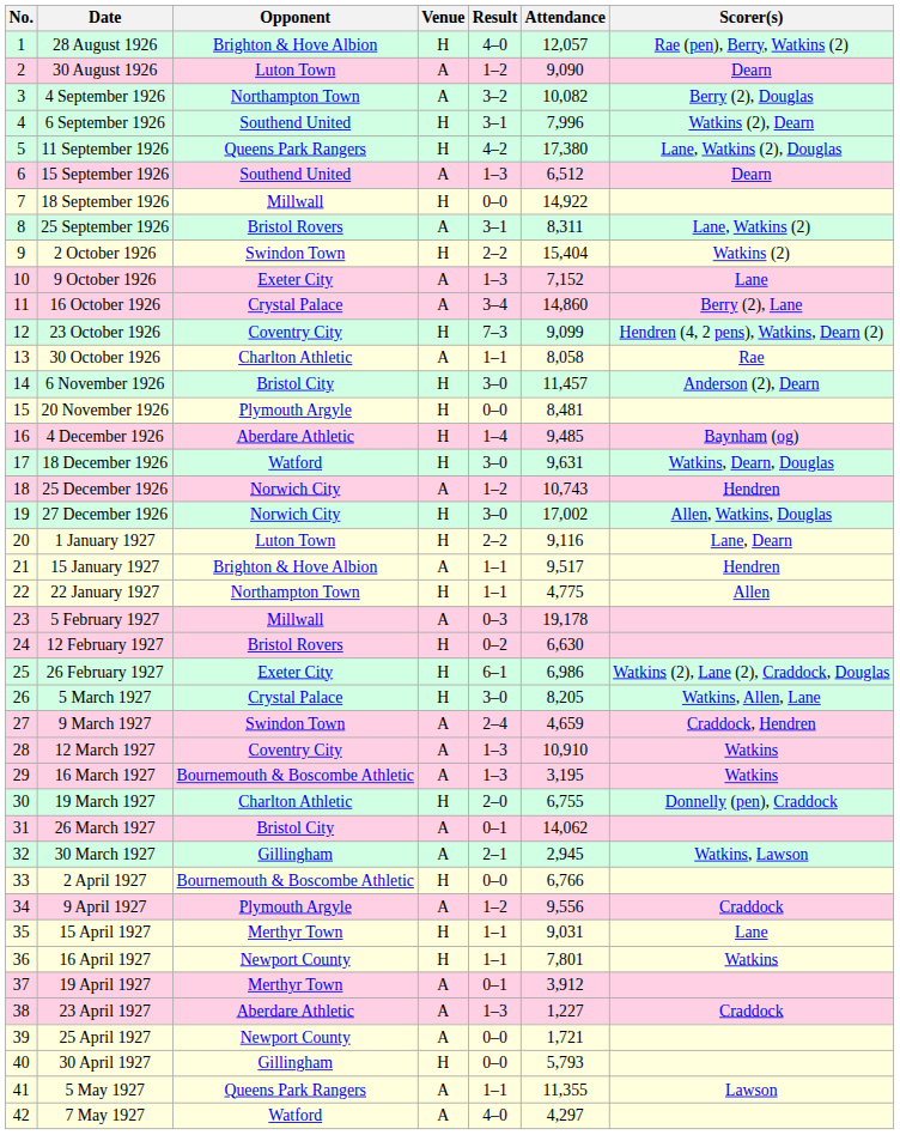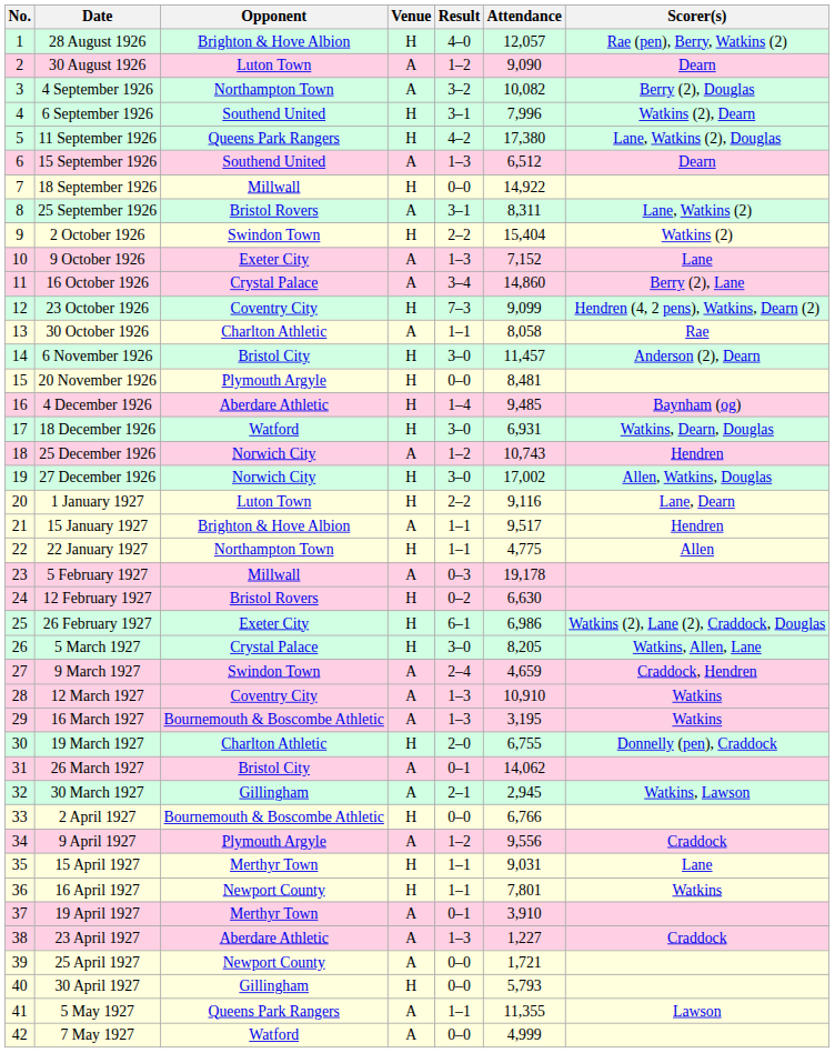18 December 1926 | Attendance: 9,631 -> 6,931
19 April 1927 | Attendance: 3,912 -> 3,910
7 May 1927 | Result: 4–0 -> 0–0
7 May 1927 | Attendance: 4,297 -> 4,999
